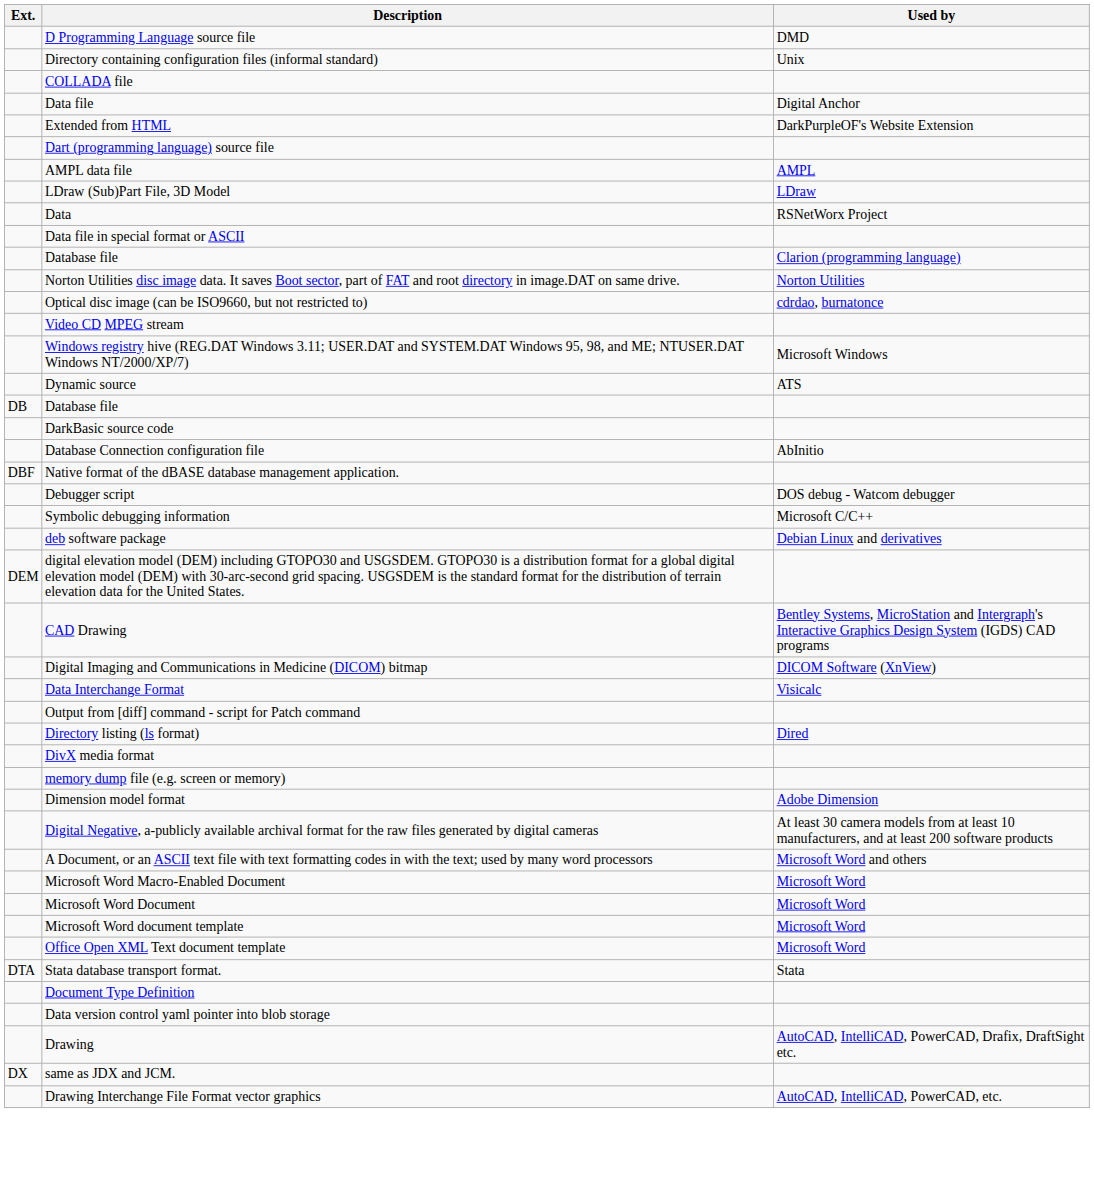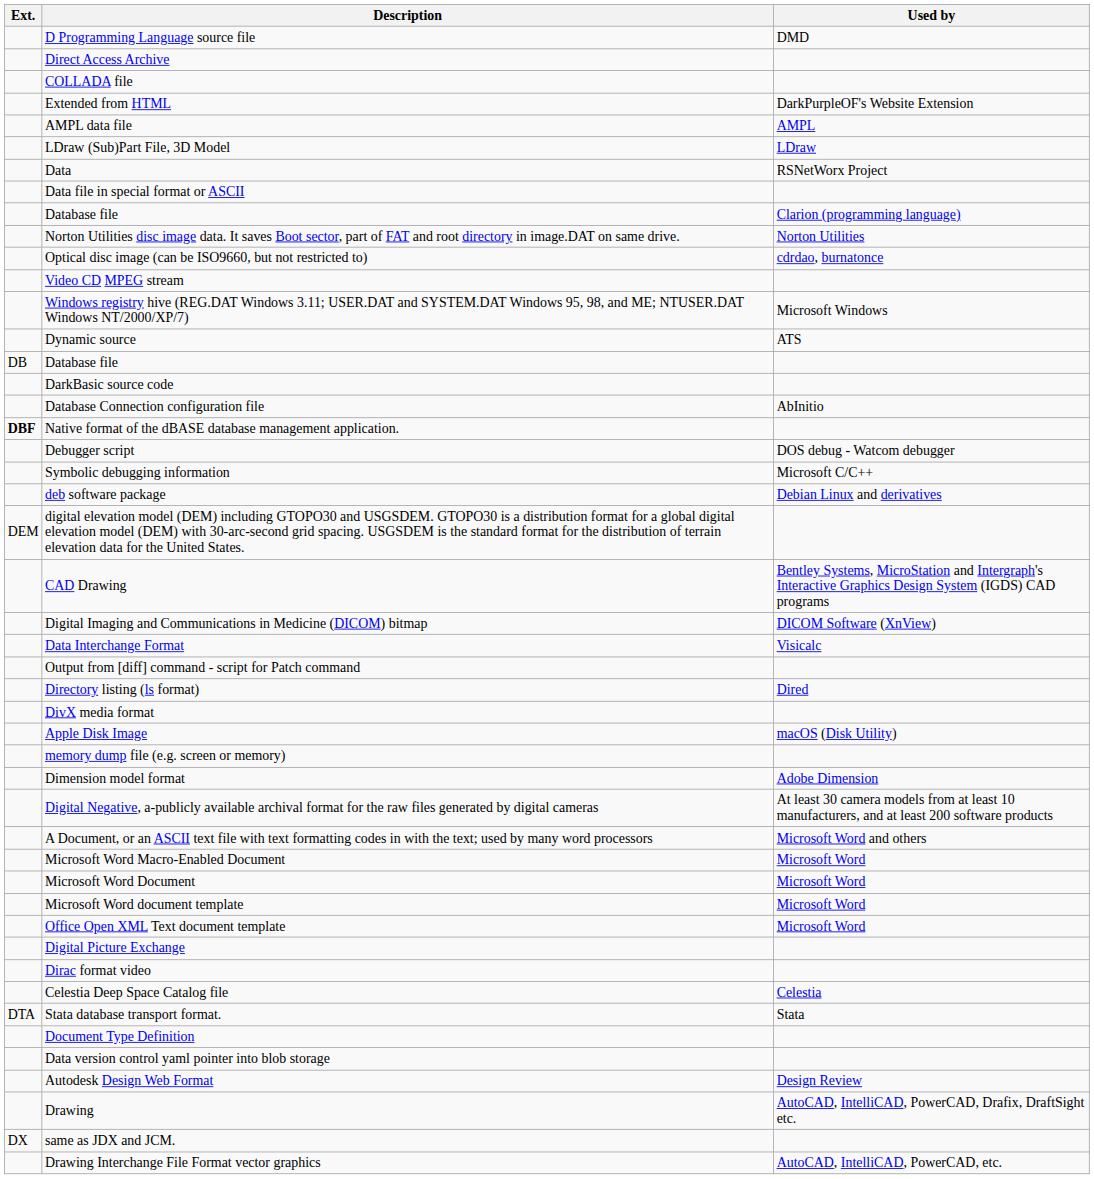- row: Directory containing configuration files (informal standard) | Unix
+ row: Direct Access Archive
- row: Data file | Digital Anchor
- row: Dart (programming language) source file
Native format of the dBASE database management application. | Ext.: normal -> bold
+ row: Apple Disk Image | macOS (Disk Utility)
+ row: Digital Picture Exchange
+ row: Dirac format video
+ row: Celestia Deep Space Catalog file | Celestia
+ row: Autodesk Design Web Format | Design Review
